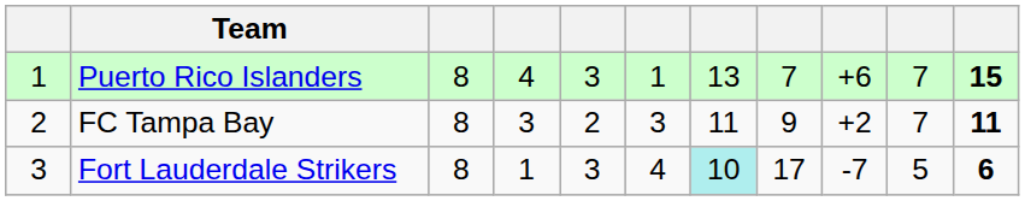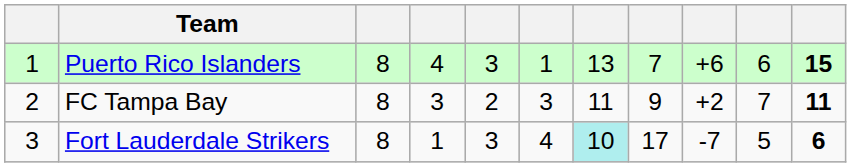Puerto Rico Islanders | column 10: 7 -> 6
